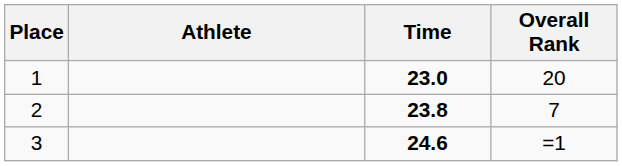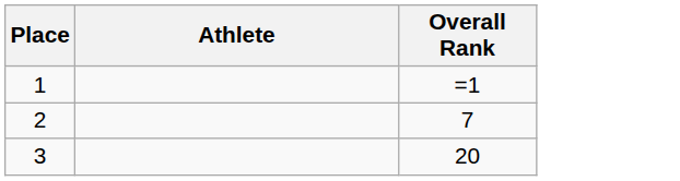- column: Time | 23.0 | 23.8 | 24.6
1 | Overall Rank: 20 -> =1
3 | Overall Rank: =1 -> 20
